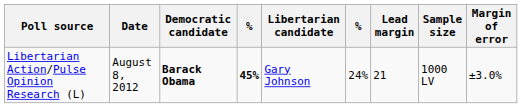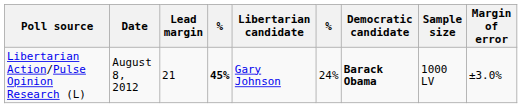columns swapped: Democratic candidate <-> Lead margin
